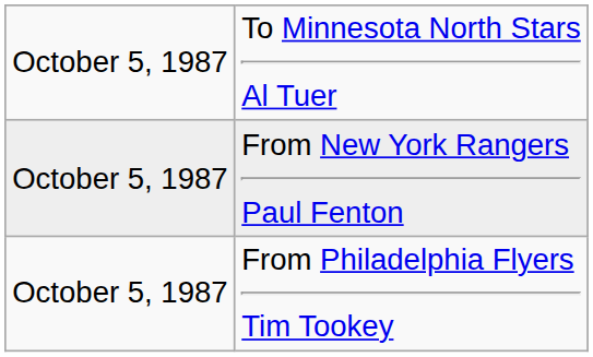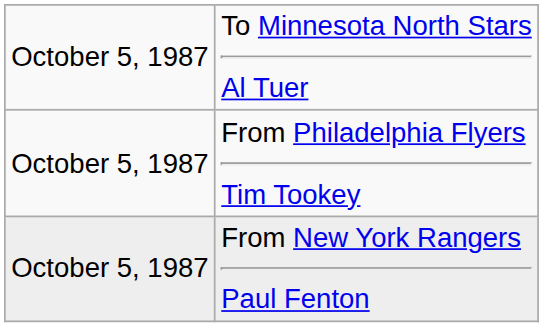rows swapped: From New York Rangers Paul Fenton <-> From Philadelphia Flyers Tim Tookey
